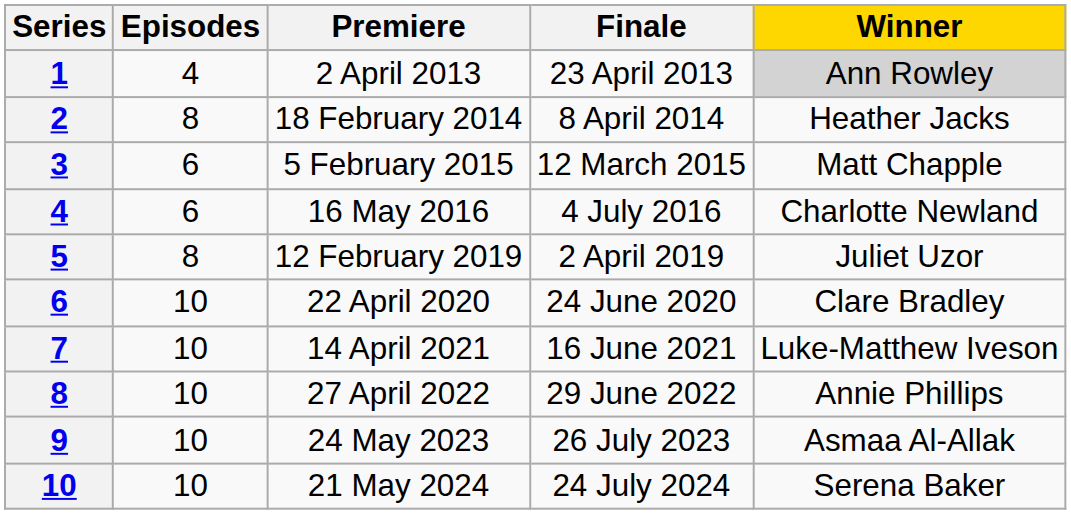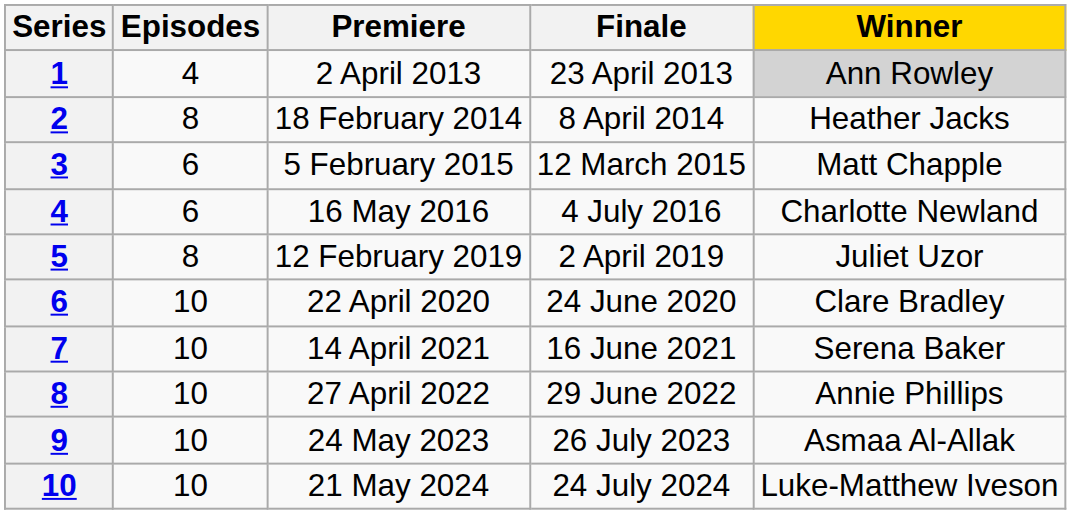14 April 2021 | Winner: Luke-Matthew Iveson -> Serena Baker
21 May 2024 | Winner: Serena Baker -> Luke-Matthew Iveson
